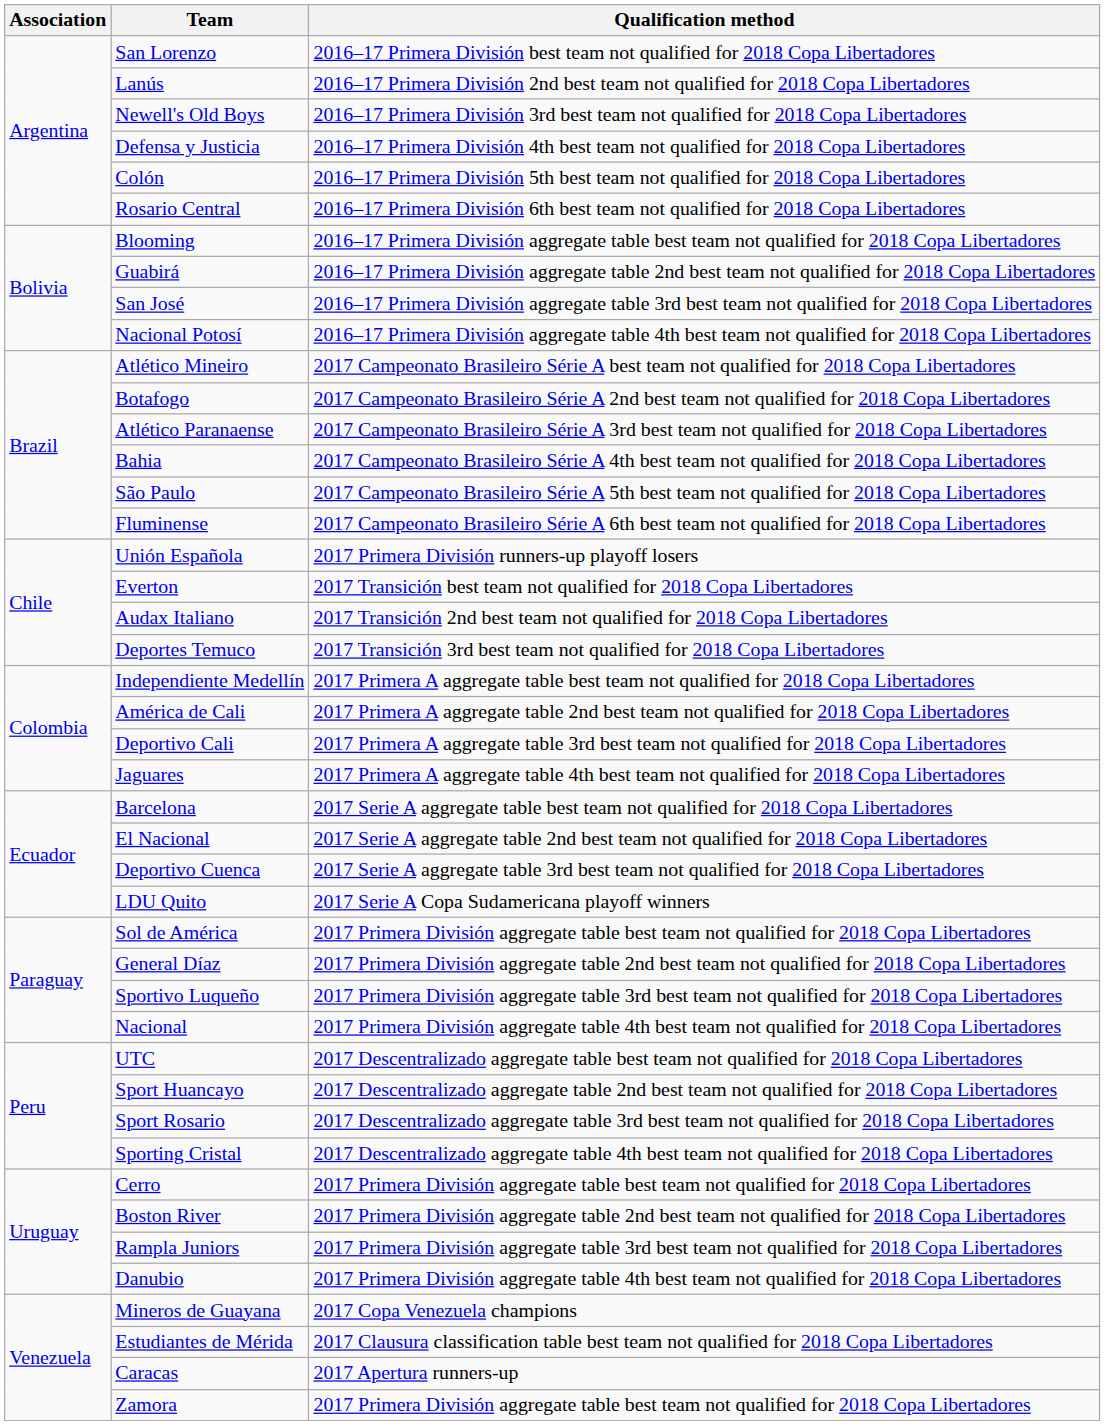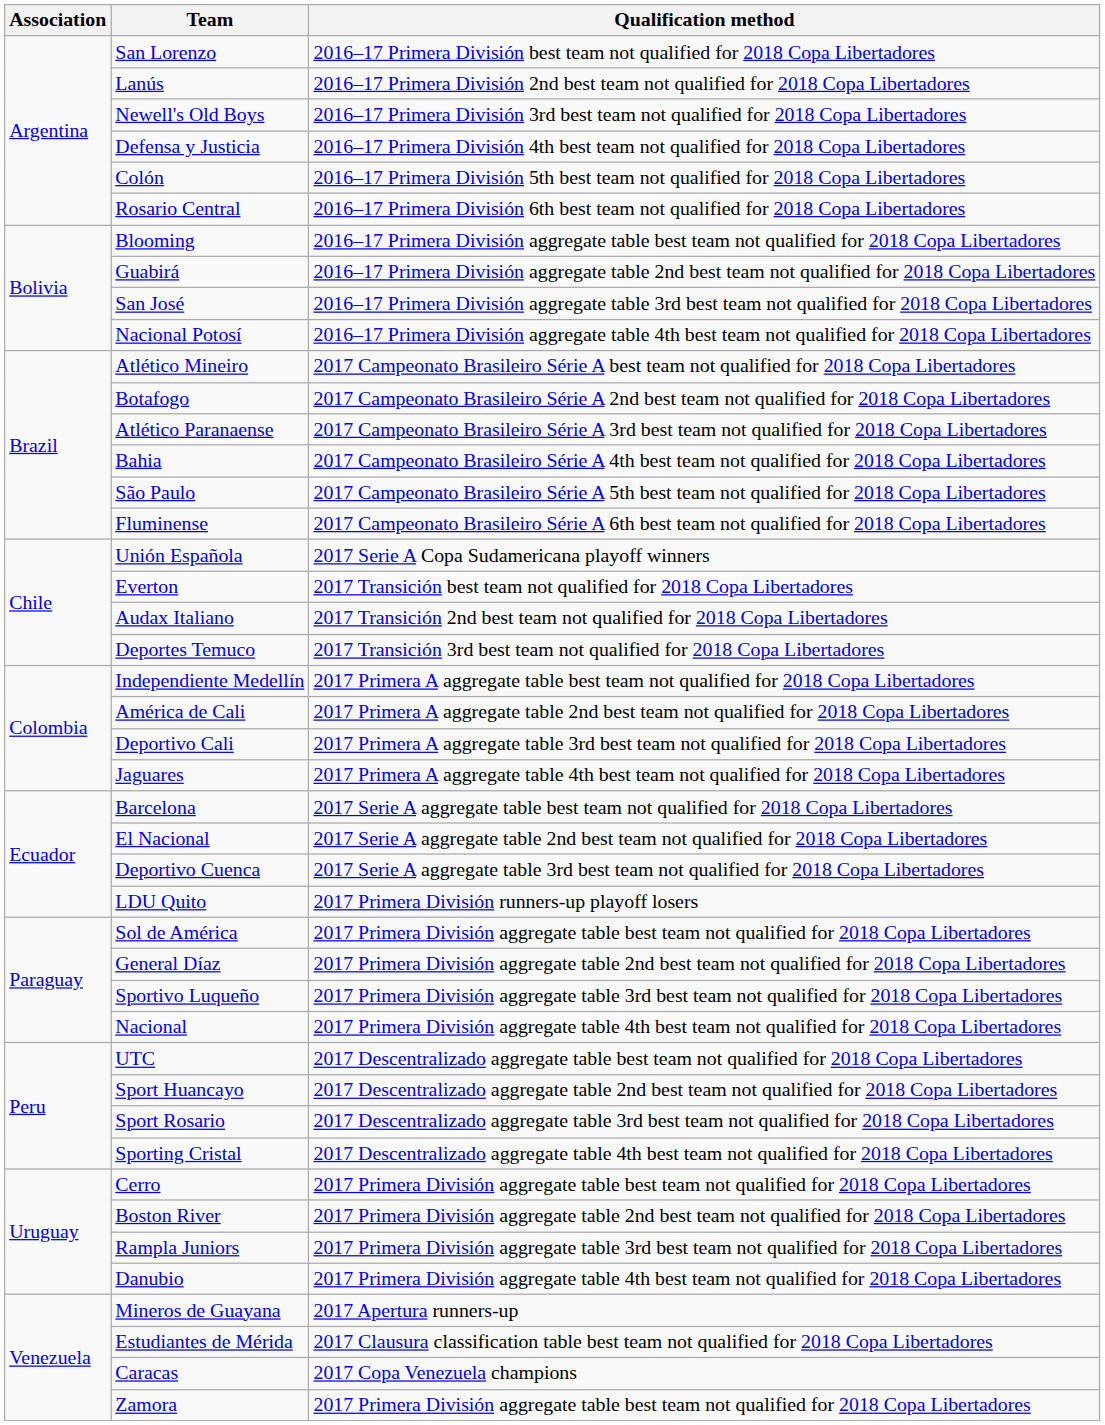Unión Española | Qualification method: 2017 Primera División runners-up playoff losers -> 2017 Serie A Copa Sudamericana playoff winners
LDU Quito | Qualification method: 2017 Serie A Copa Sudamericana playoff winners -> 2017 Primera División runners-up playoff losers
Mineros de Guayana | Qualification method: 2017 Copa Venezuela champions -> 2017 Apertura runners-up
Caracas | Qualification method: 2017 Apertura runners-up -> 2017 Copa Venezuela champions
